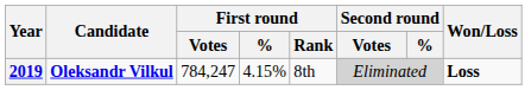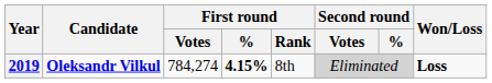2019 | First round / Votes: 784,247 -> 784,274
2019 | First round / %: normal -> bold
